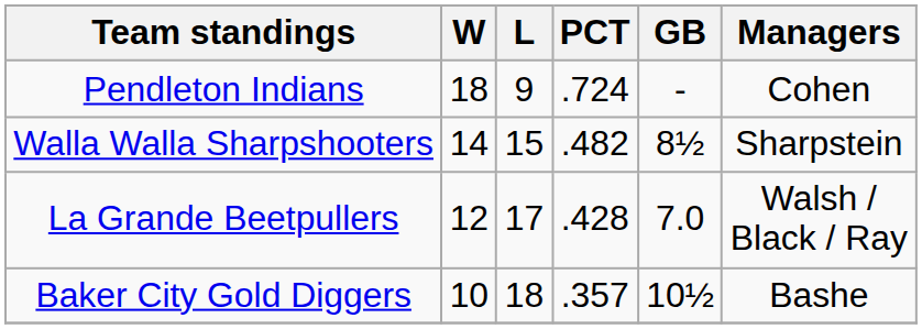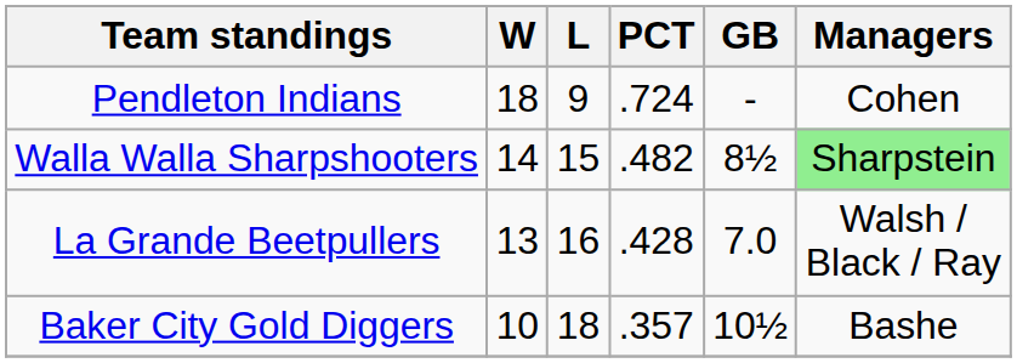Walla Walla Sharpshooters | Managers: no background -> lightgreen background
La Grande Beetpullers | W: 12 -> 13
La Grande Beetpullers | L: 17 -> 16
